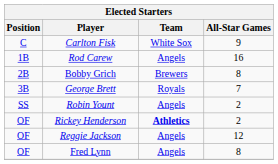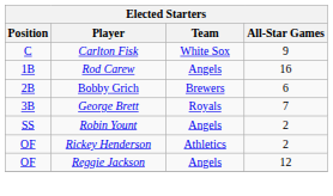Bobby Grich | All-Star Games: 8 -> 6
Rickey Henderson | Team: bold -> normal
- row: OF | Fred Lynn | Angels | 8
